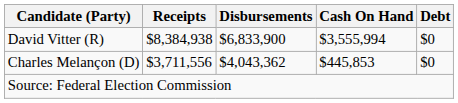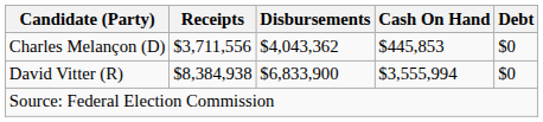rows swapped: David Vitter (R) <-> Charles Melançon (D)
